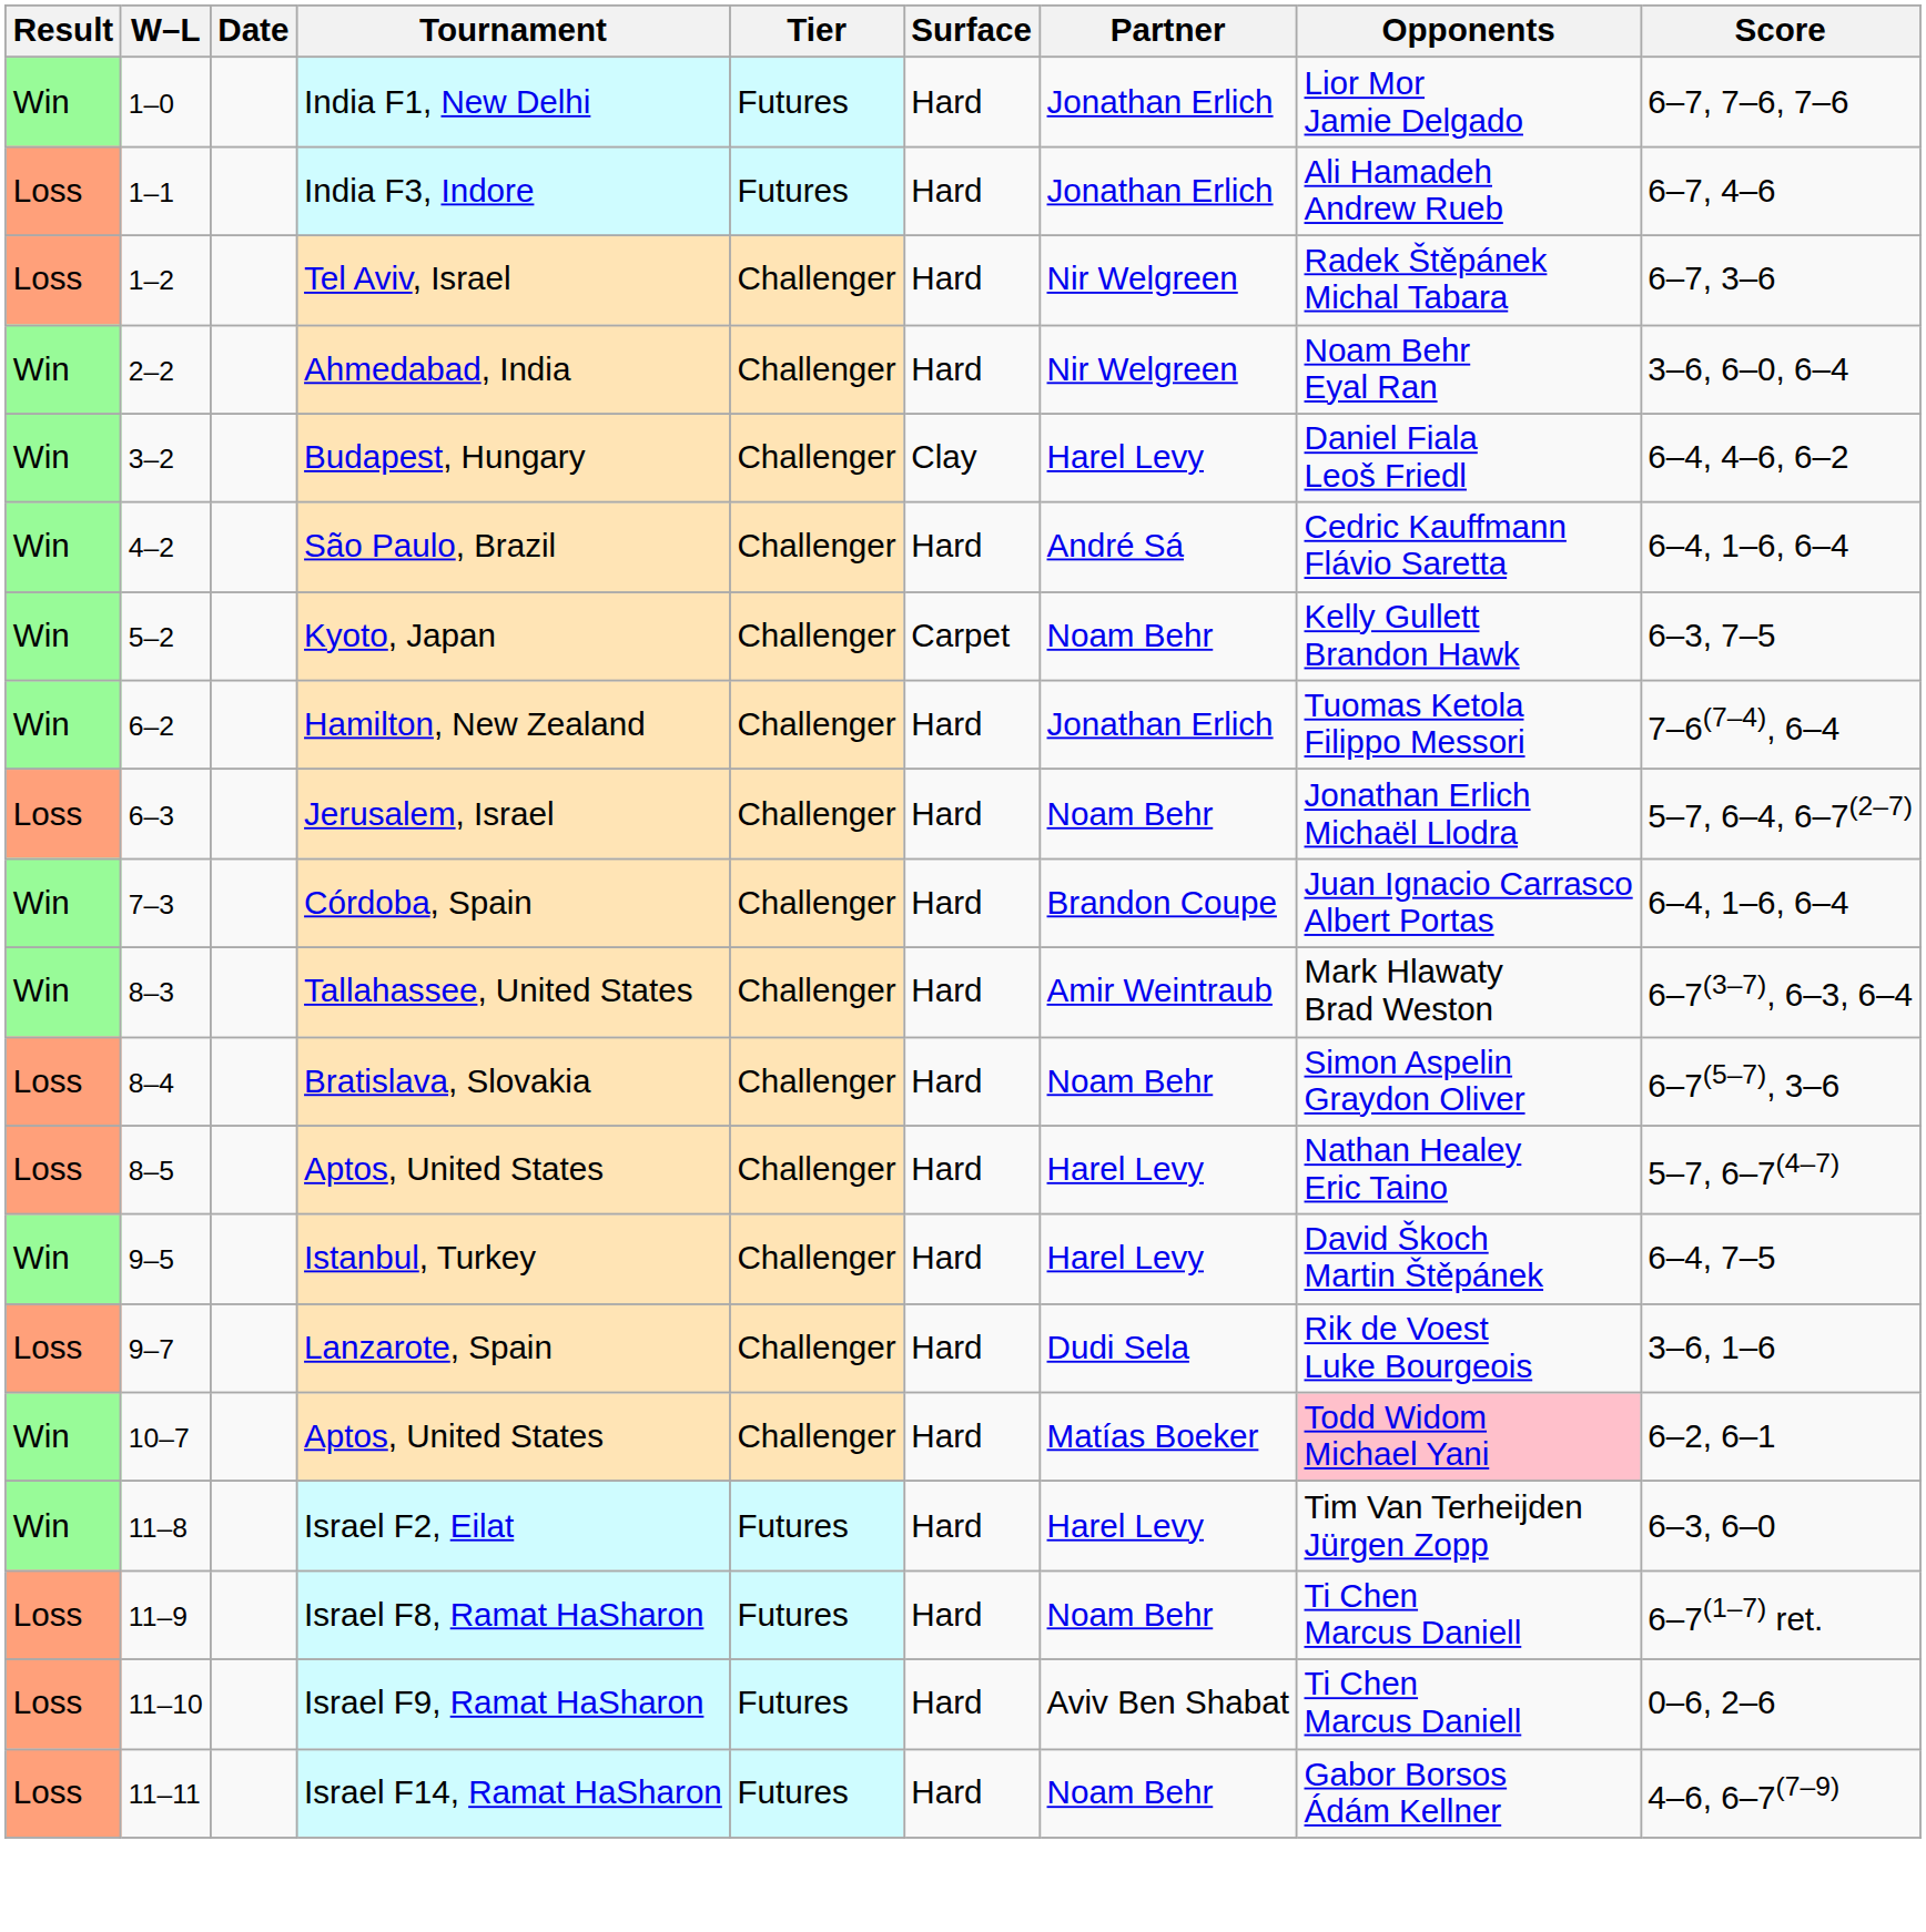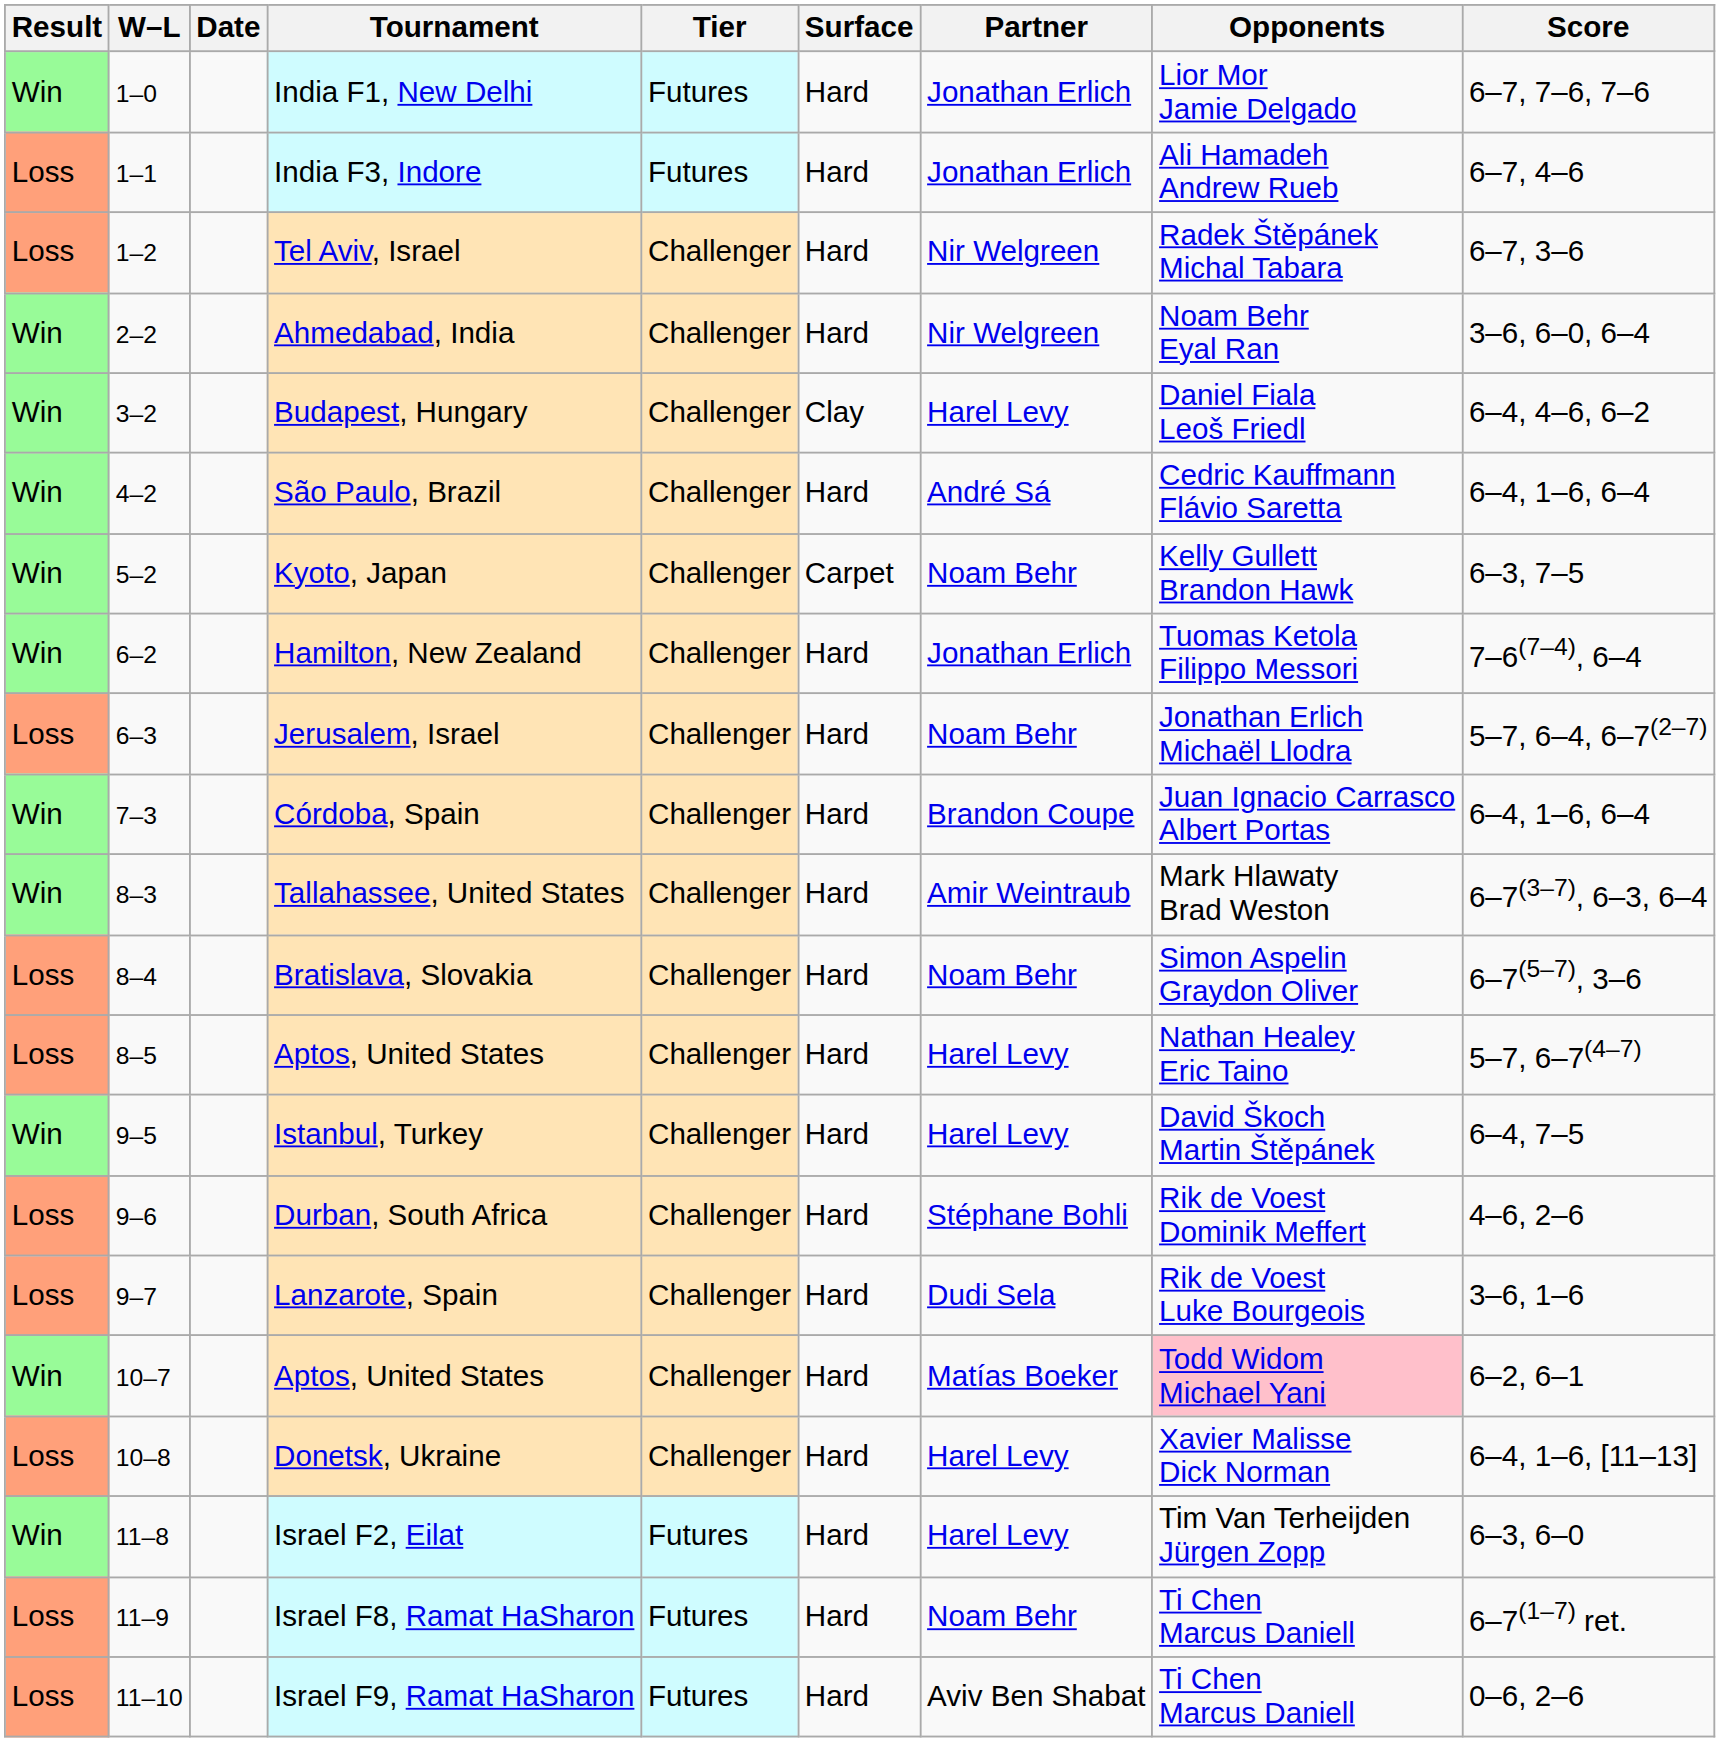+ row: Loss | 9–6 | Durban, South Africa | Challenger | Hard | Stéphane Bohli | Rik de Voest Dominik Meffert | 4–6, 2–6
+ row: Loss | 10–8 | Donetsk, Ukraine | Challenger | Hard | Harel Levy | Xavier Malisse Dick Norman | 6–4, 1–6, [11–13]
- row: Loss | 11–11 | Israel F14, Ramat HaSharon | Futures | Hard | Noam Behr | Gabor Borsos Ádám Kellner | 4–6, 6–7(7–9)
